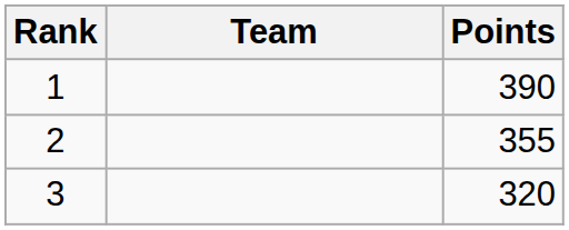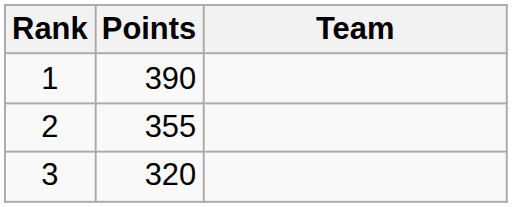columns swapped: Team <-> Points
